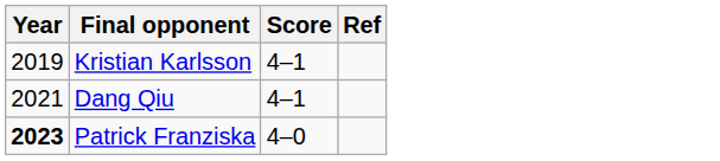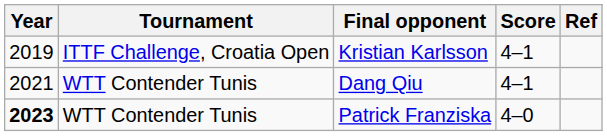+ column: Tournament | ITTF Challenge, Croatia Open | WTT Contender Tunis | WTT Contender Tunis
